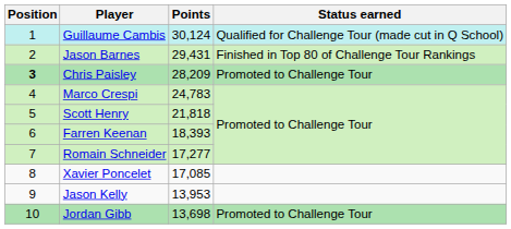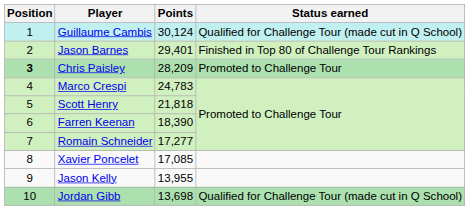Jason Barnes | Points: 29,431 -> 29,401
Farren Keenan | Points: 18,393 -> 18,390
Jason Kelly | Points: 13,953 -> 13,955
Jordan Gibb | Status earned: Promoted to Challenge Tour -> Qualified for Challenge Tour (made cut in Q School)
